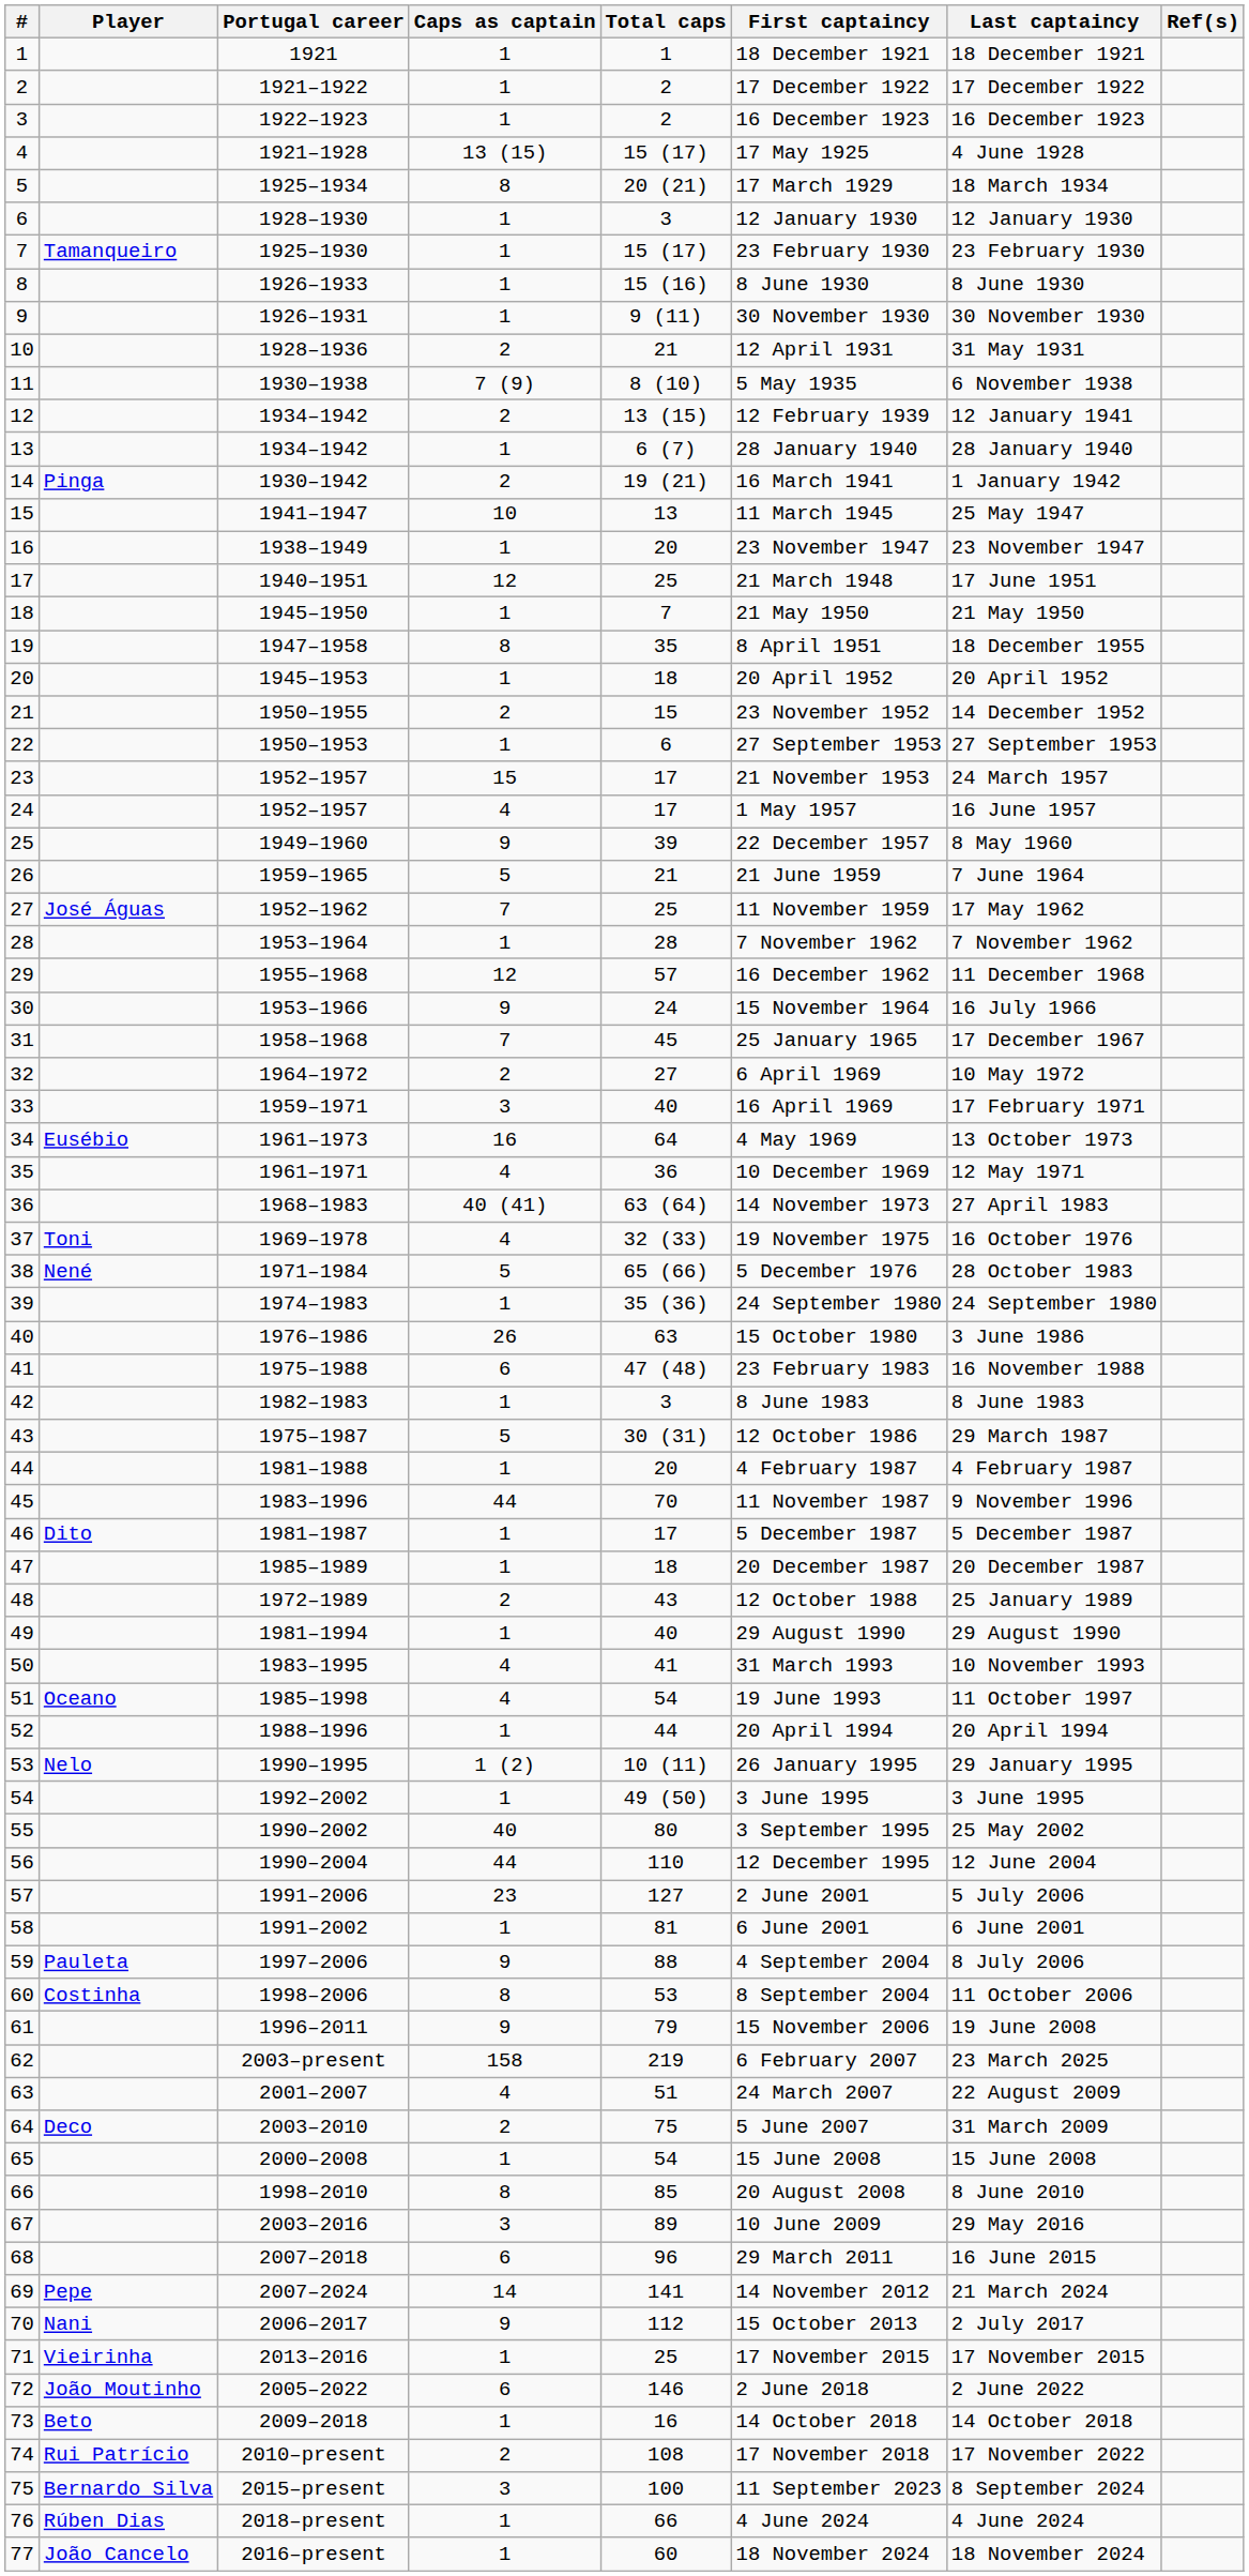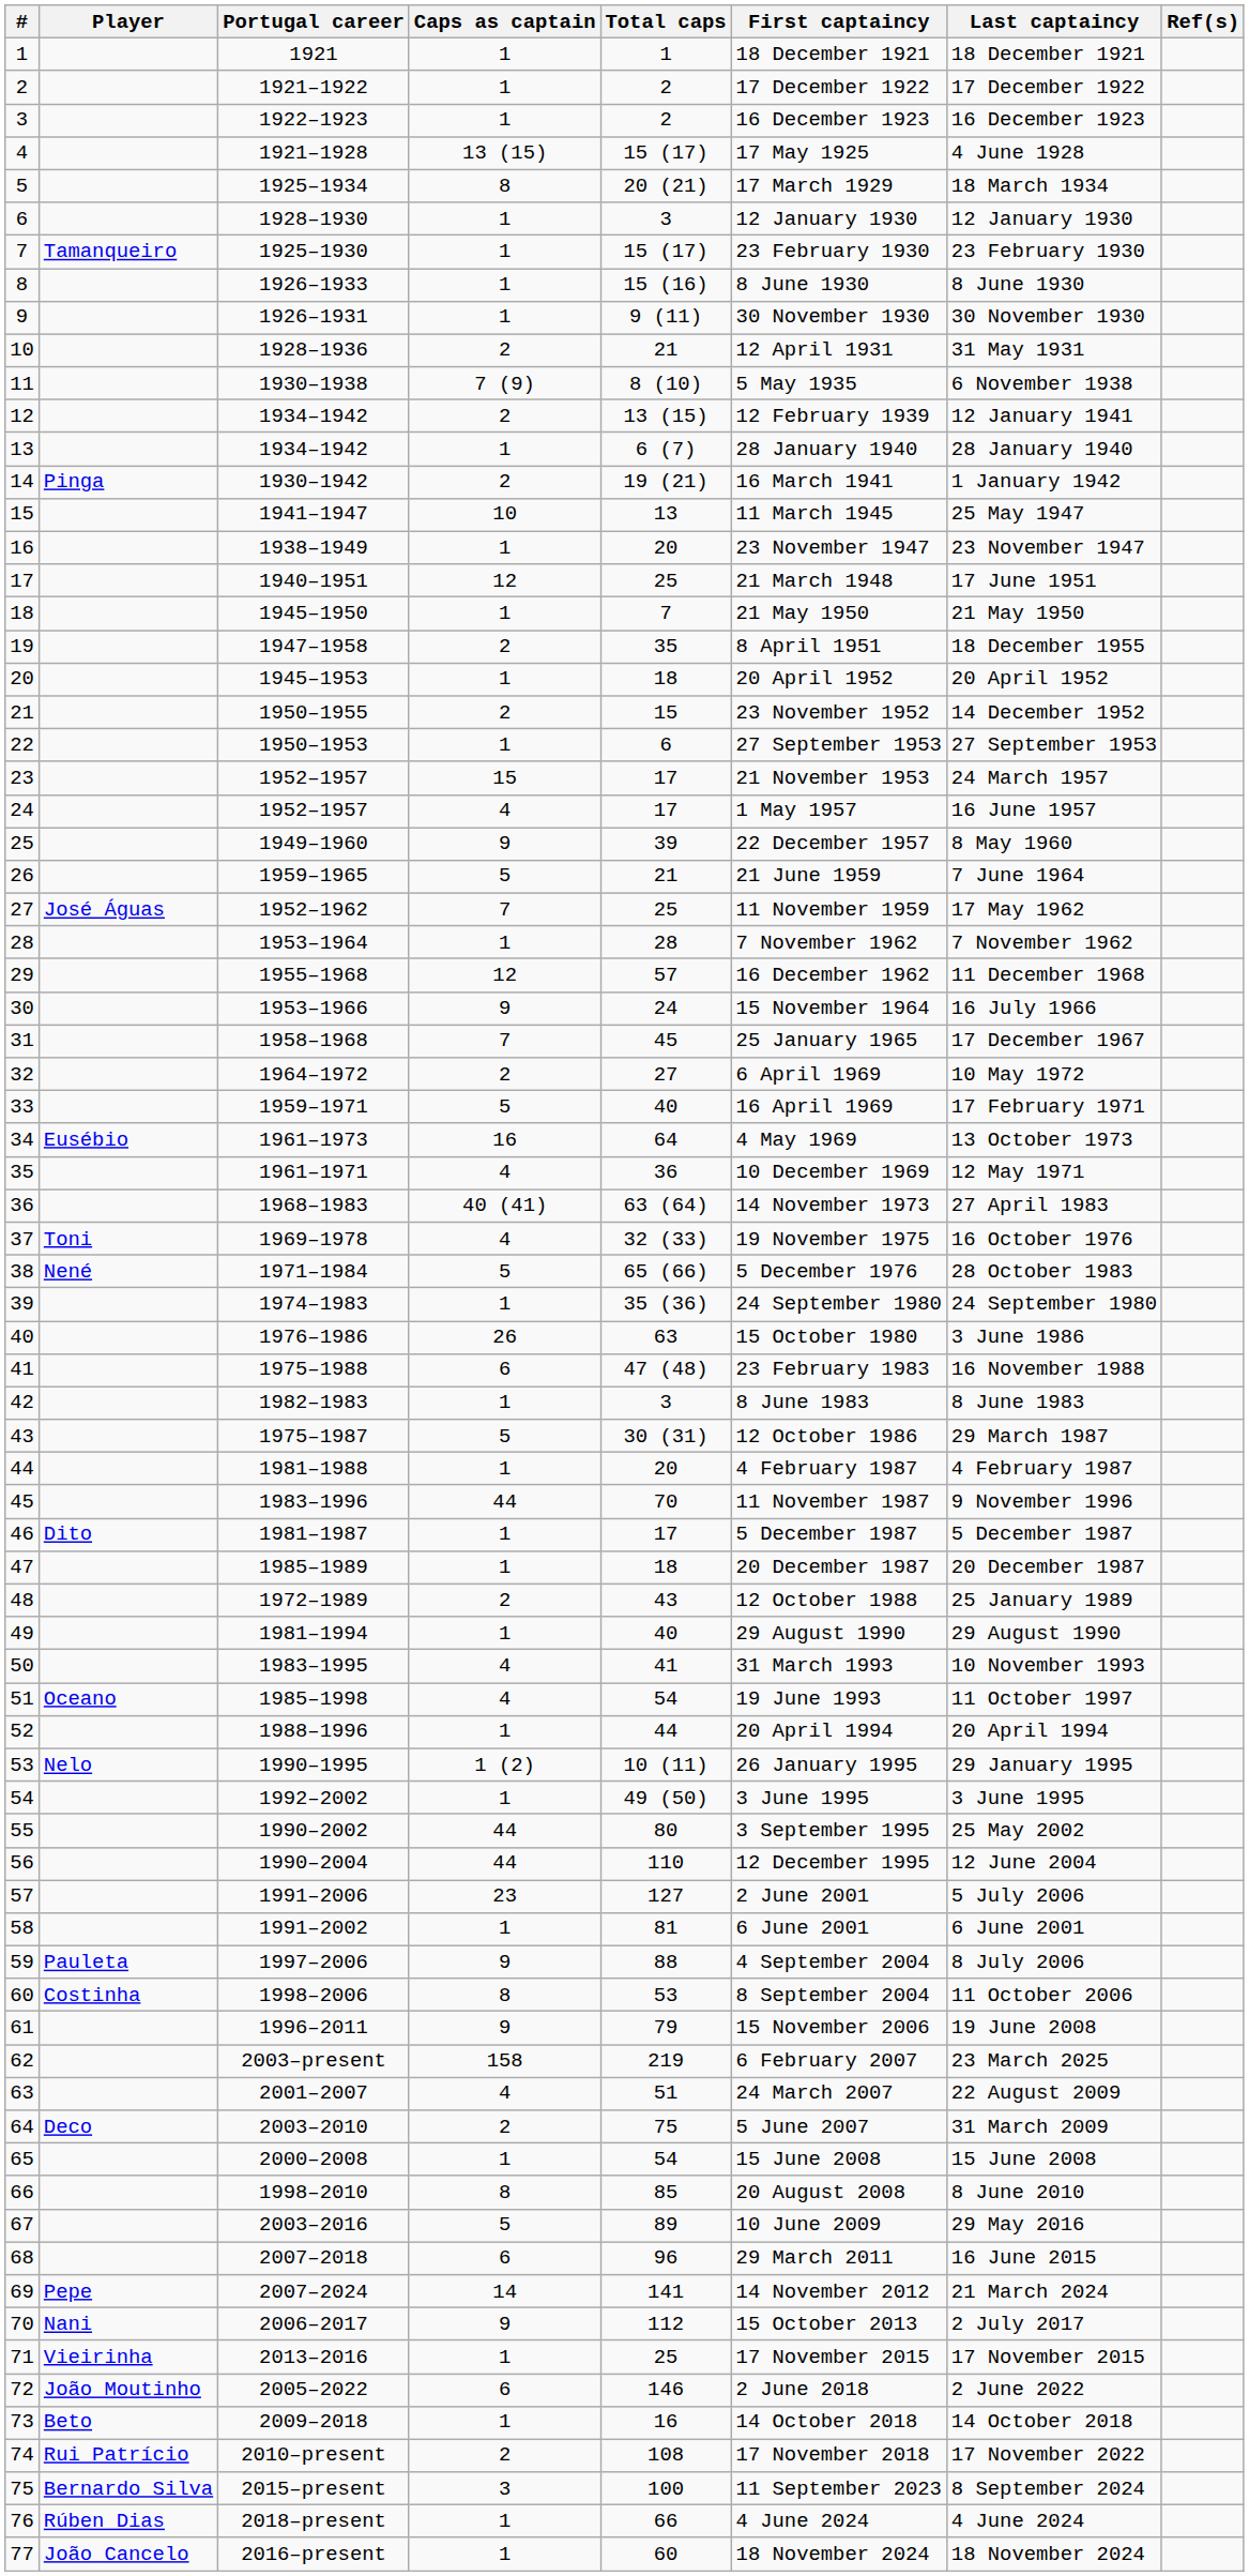19 | Caps as captain: 8 -> 2
33 | Caps as captain: 3 -> 5
55 | Caps as captain: 40 -> 44
67 | Caps as captain: 3 -> 5
